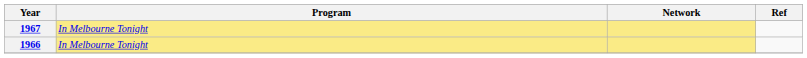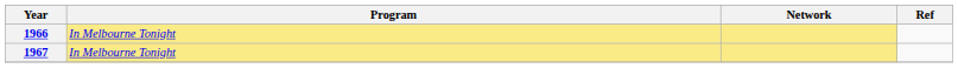rows swapped: 1966 <-> 1967
